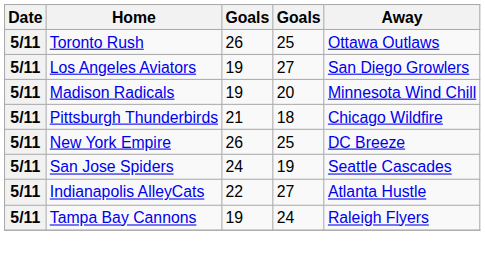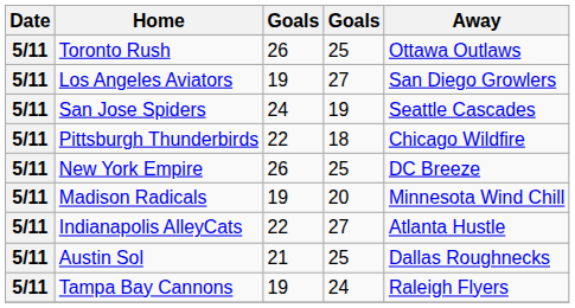rows swapped: Madison Radicals <-> San Jose Spiders
Pittsburgh Thunderbirds | column 3: 21 -> 22
+ row: 5/11 | Austin Sol | 21 | 25 | Dallas Roughnecks
